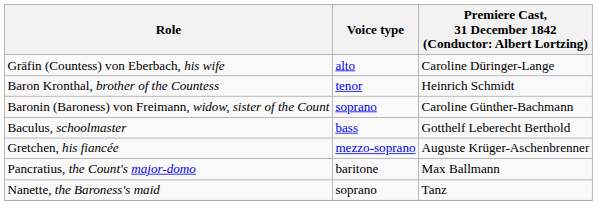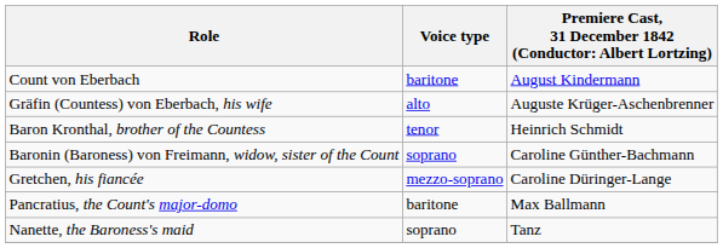+ row: Count von Eberbach | baritone | August Kindermann
Gräfin (Countess) von Eberbach, his wife | column 3: Caroline Düringer-Lange -> Auguste Krüger-Aschenbrenner
- row: Baculus, schoolmaster | bass | Gotthelf Leberecht Berthold
Gretchen, his fiancée | column 3: Auguste Krüger-Aschenbrenner -> Caroline Düringer-Lange
